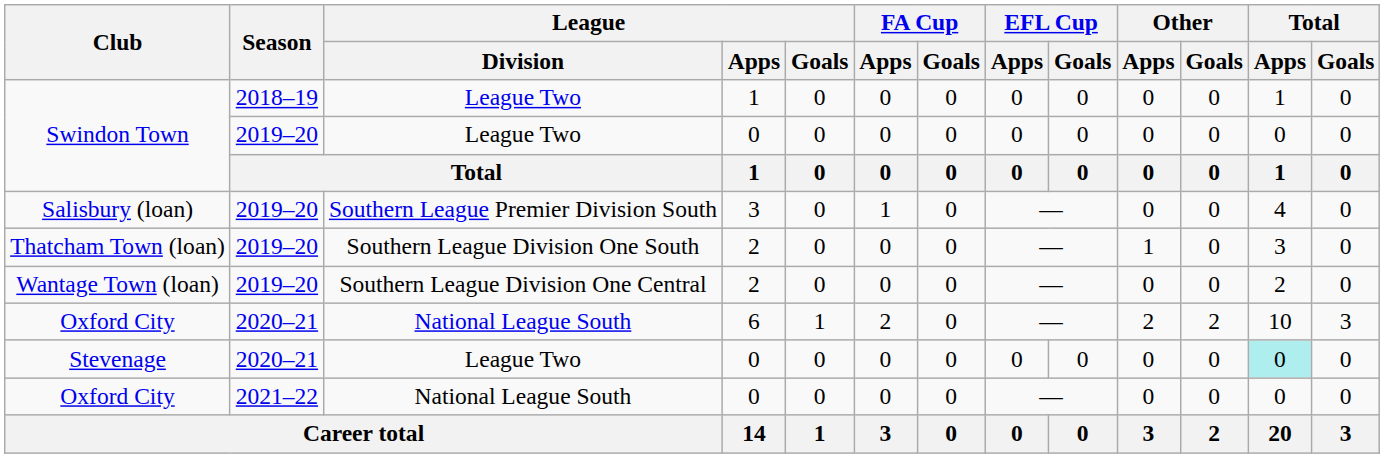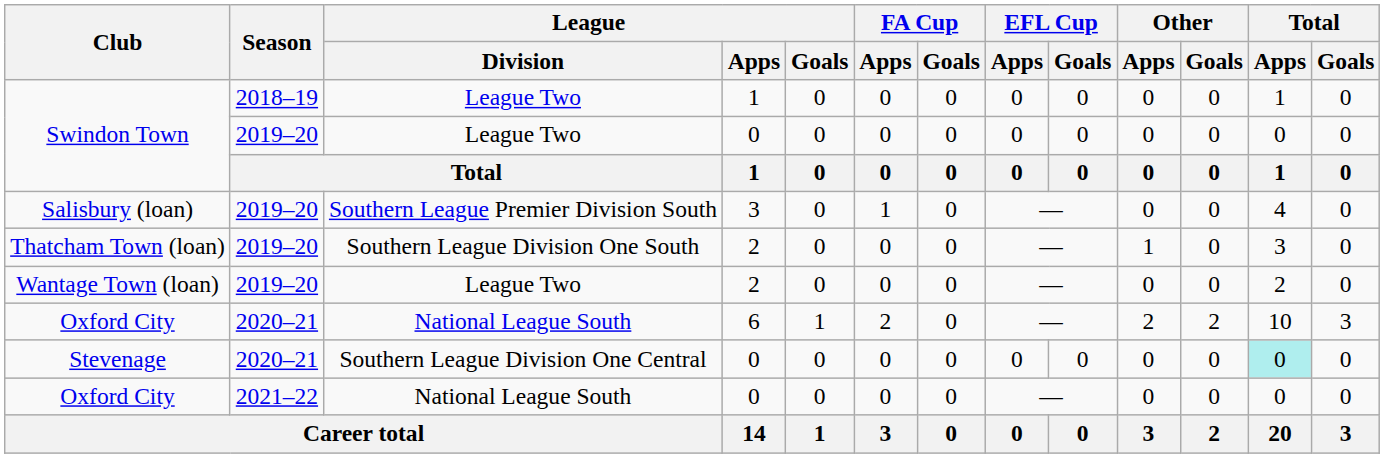Wantage Town (loan) | League / Division: Southern League Division One Central -> League Two
Stevenage | League / Division: League Two -> Southern League Division One Central
